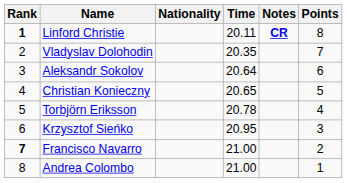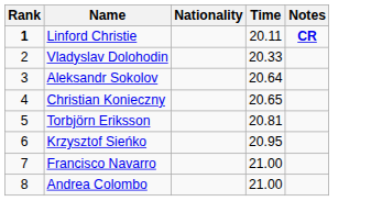- column: Points | 8 | 7 | 6 | 5 | 4 | 3 | 2 | 1
Vladyslav Dolohodin | Time: 20.35 -> 20.33
Torbjörn Eriksson | Time: 20.78 -> 20.81
Francisco Navarro | Rank: bold -> normal
